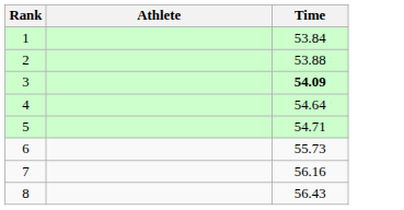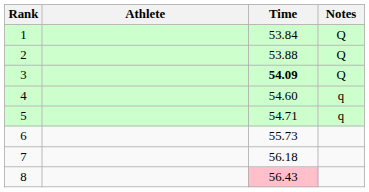+ column: Notes | Q | Q | Q | q | q
4 | Time: 54.64 -> 54.60
7 | Time: 56.16 -> 56.18
8 | Time: no background -> pink background
